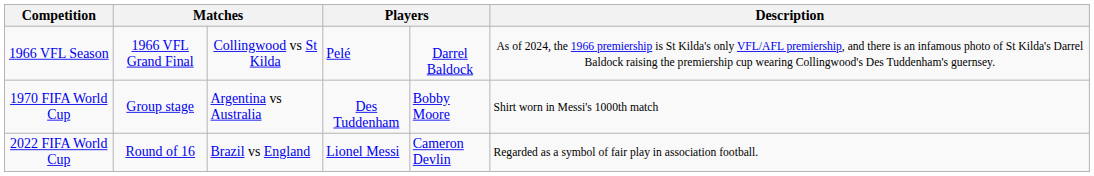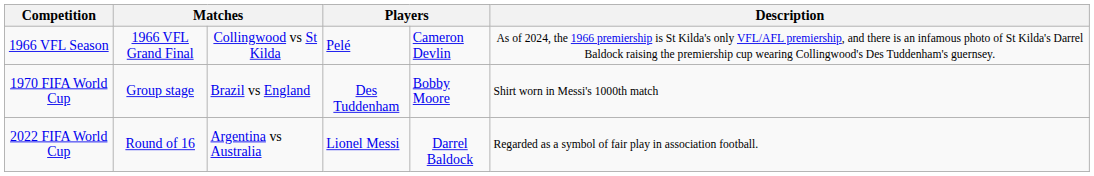1966 VFL Season | column 5: Darrel Baldock -> Cameron Devlin
1970 FIFA World Cup | column 3: Argentina vs Australia -> Brazil vs England
2022 FIFA World Cup | column 3: Brazil vs England -> Argentina vs Australia
2022 FIFA World Cup | column 5: Cameron Devlin -> Darrel Baldock
